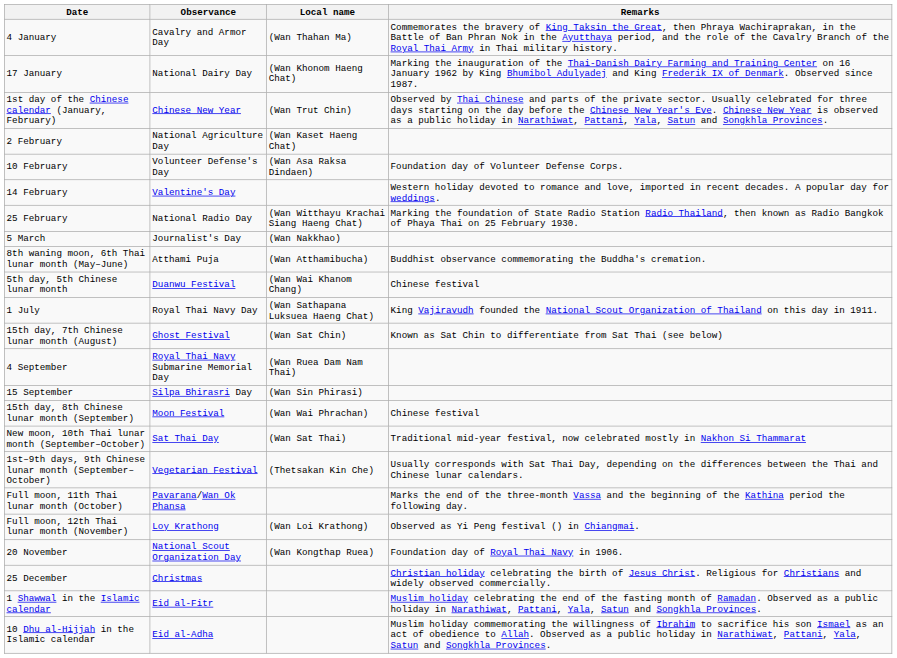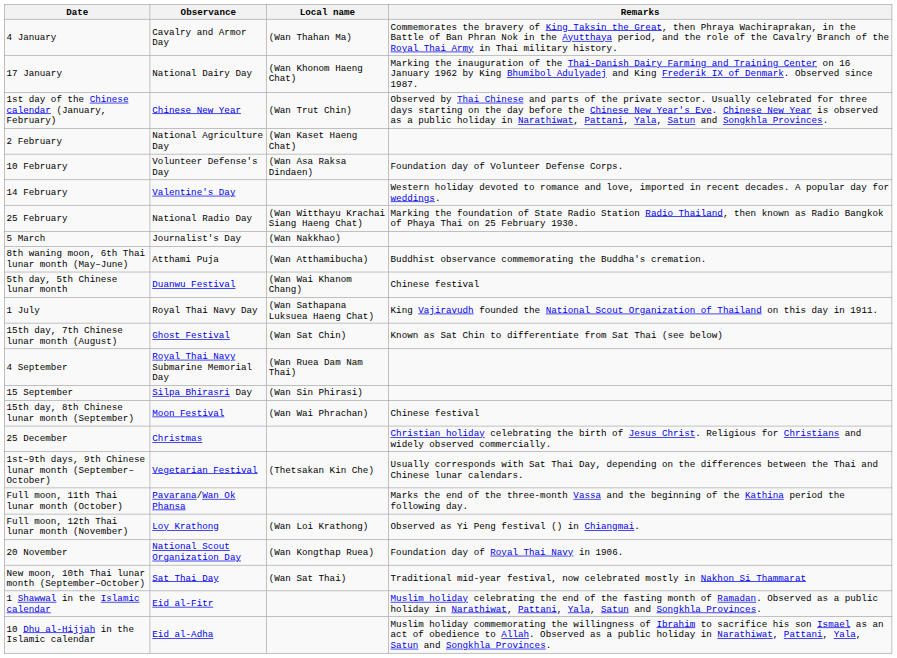rows swapped: New moon, 10th Thai lunar month (September–October) <-> 25 December
